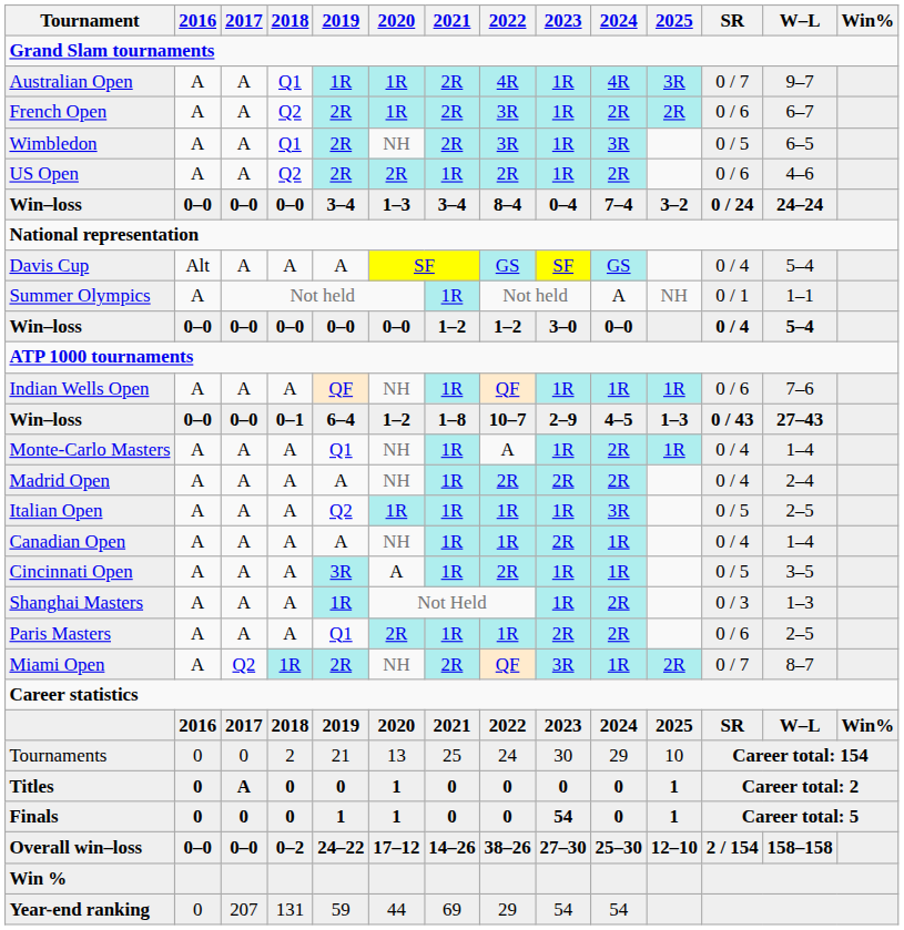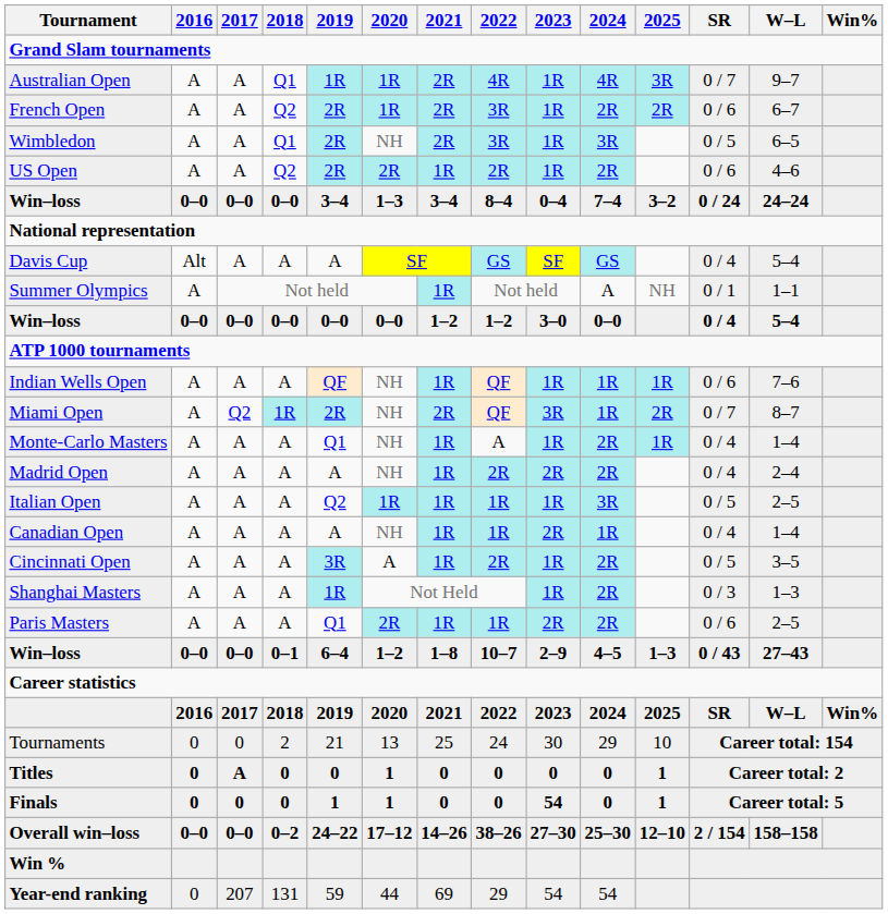rows swapped: Miami Open <-> Win–loss / 0–1
Cincinnati Open | 2024: 1R -> 2R
